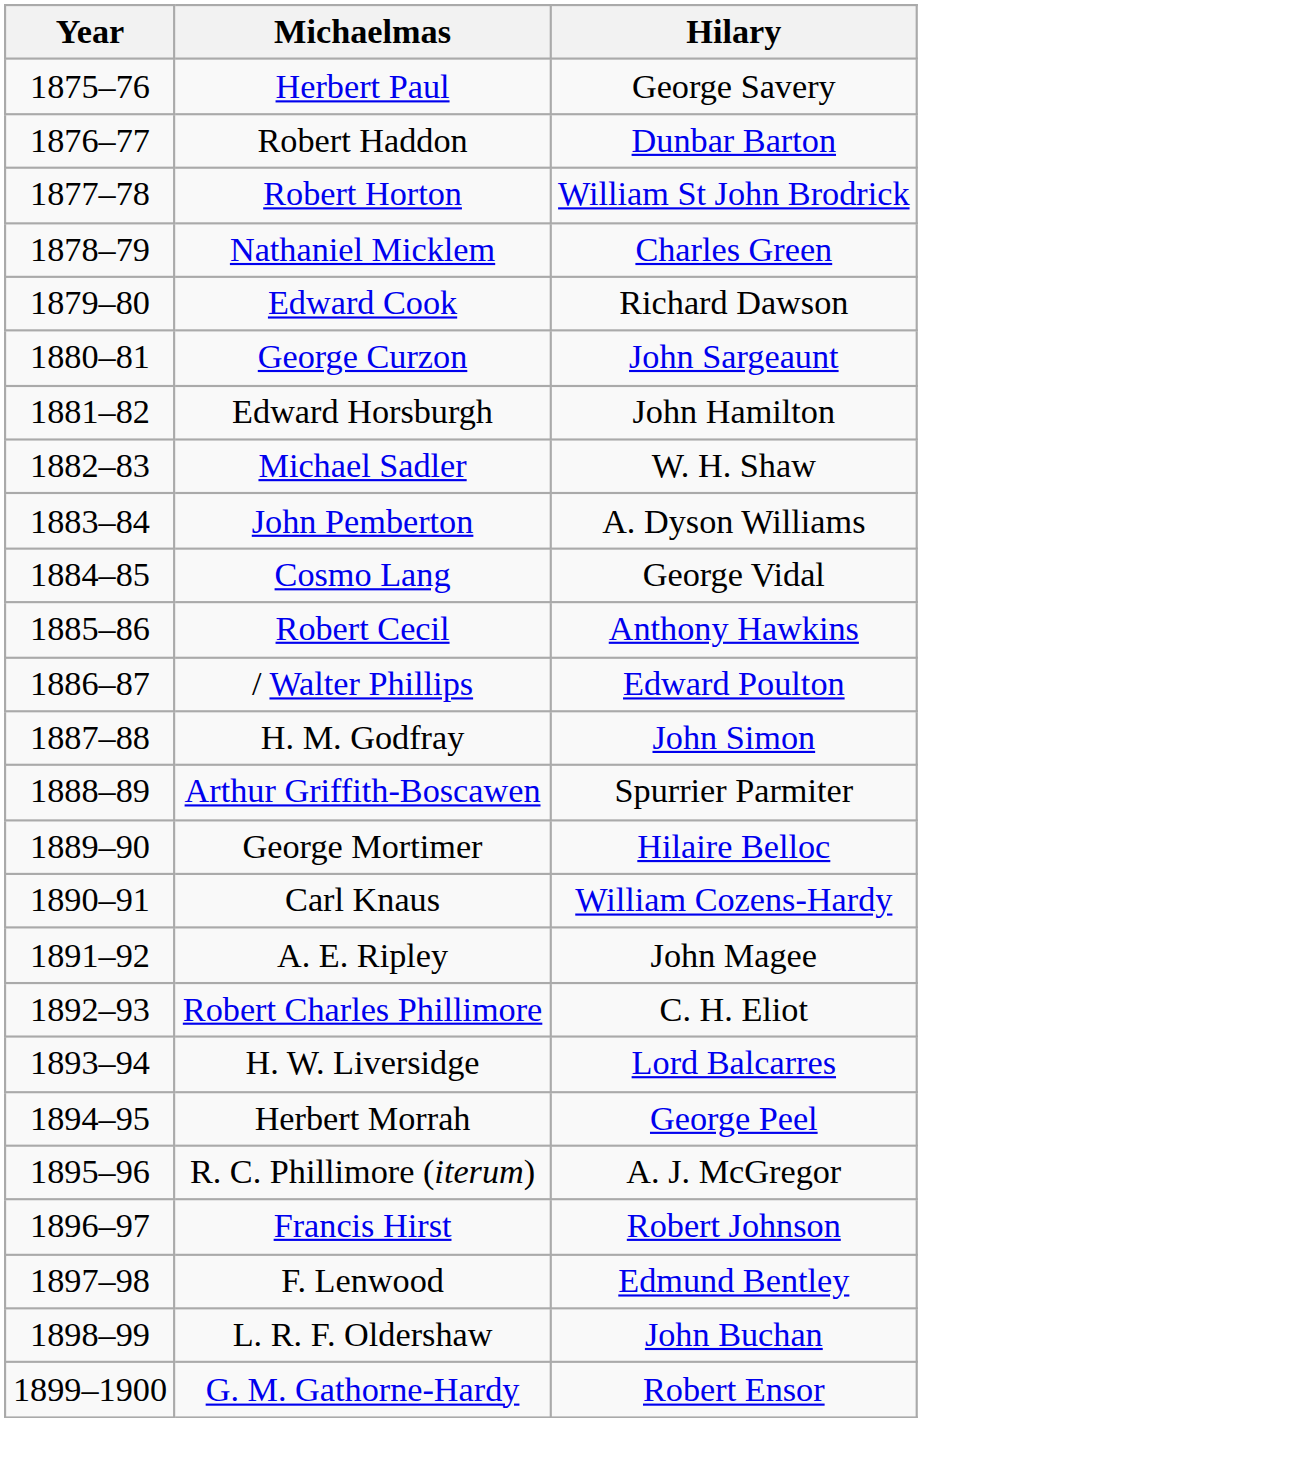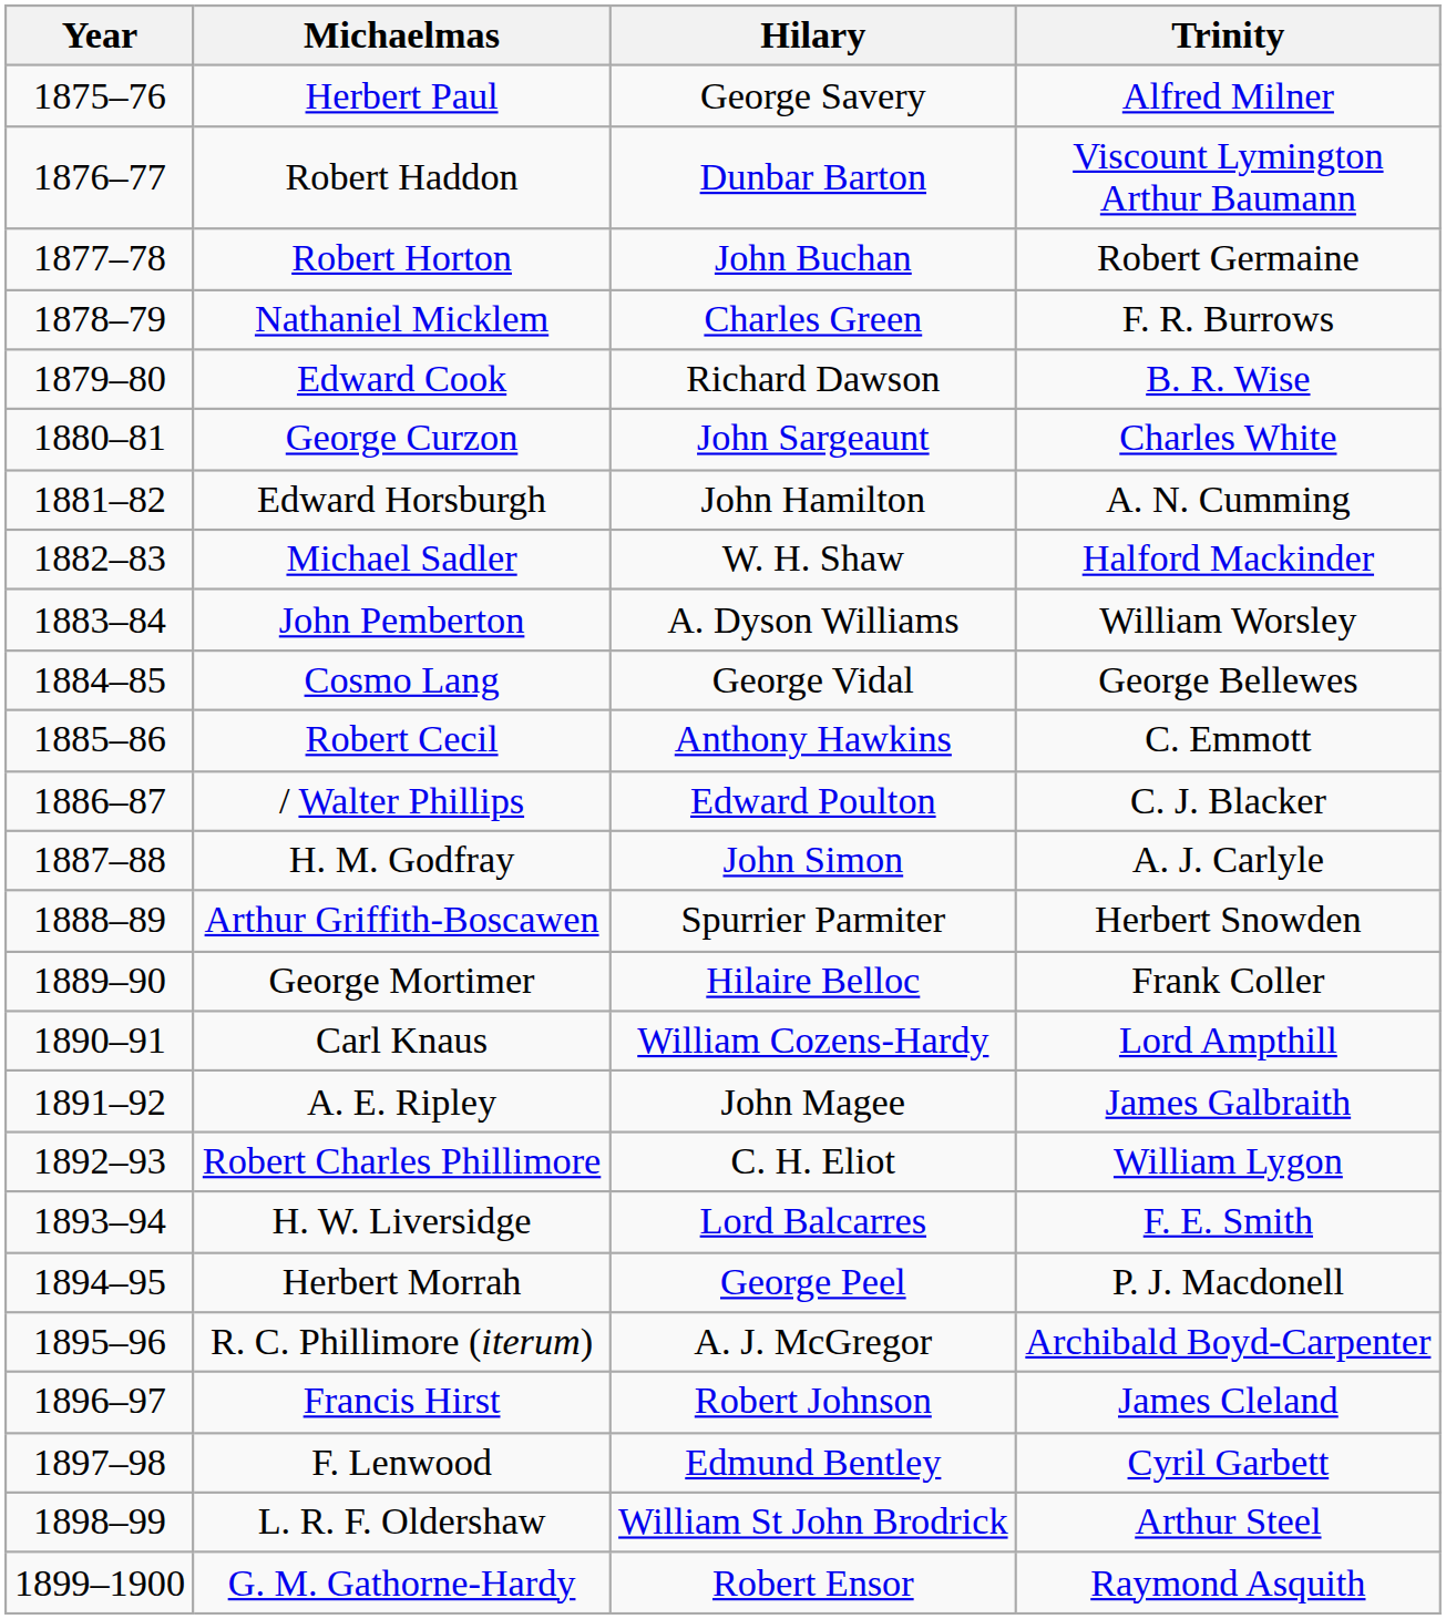+ column: Trinity | Alfred Milner | Viscount Lymington Arthur Baumann | Robert Germaine | F. R. Burrows | B. R. Wise | Charles White | A. N. Cumming | Halford Mackinder | William Worsley | George Bellewes | C. Emmott | C. J. Blacker | A. J. Carlyle | Herbert Snowden | Frank Coller | Lord Ampthill | James Galbraith | William Lygon | F. E. Smith | P. J. Macdonell | Archibald Boyd-Carpenter | James Cleland | Cyril Garbett | Arthur Steel | Raymond Asquith
Robert Horton | Hilary: William St John Brodrick -> John Buchan
L. R. F. Oldershaw | Hilary: John Buchan -> William St John Brodrick
